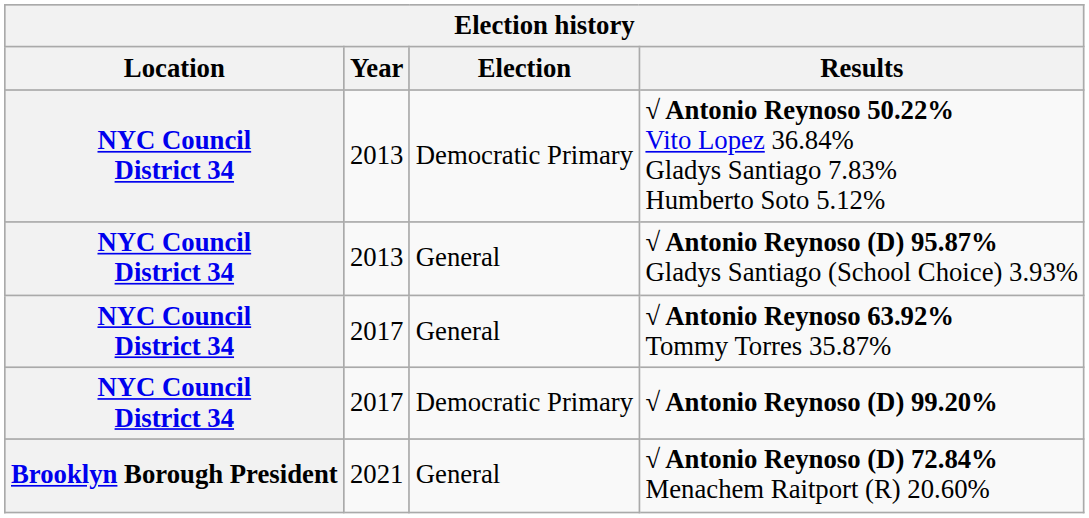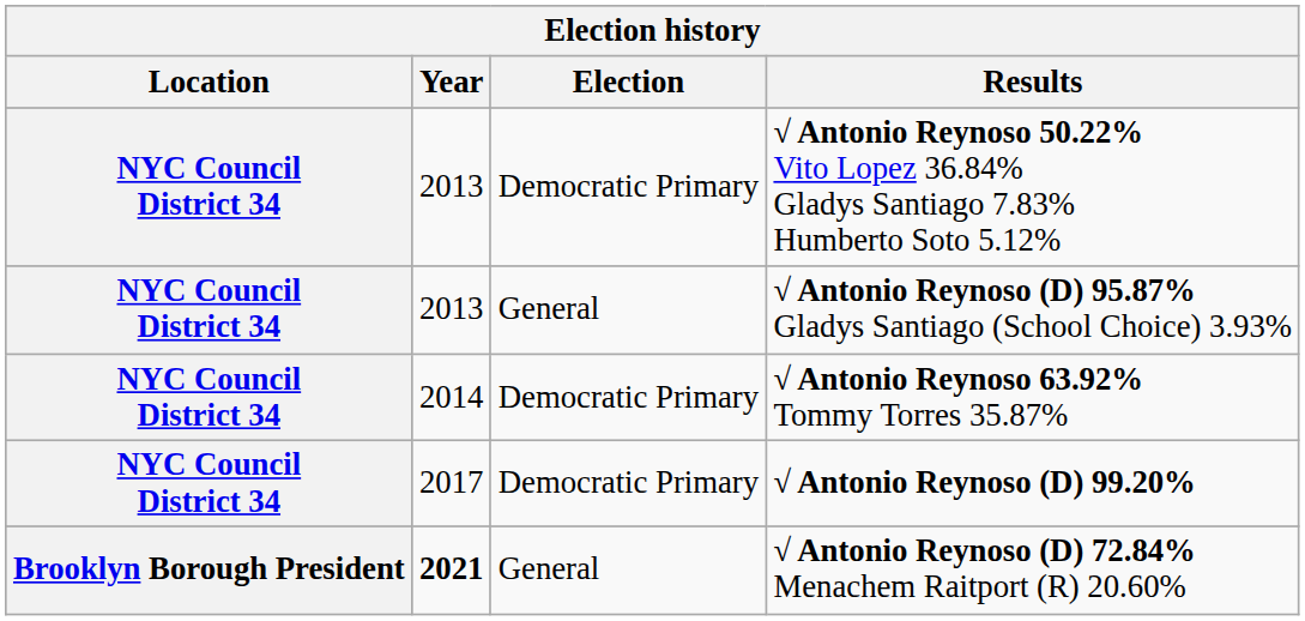√ Antonio Reynoso 63.92% Tommy Torres 35.87% | Year: 2017 -> 2014
√ Antonio Reynoso 63.92% Tommy Torres 35.87% | Election: General -> Democratic Primary
√ Antonio Reynoso (D) 72.84% Menachem Raitport (R) 20.60% | Year: normal -> bold
